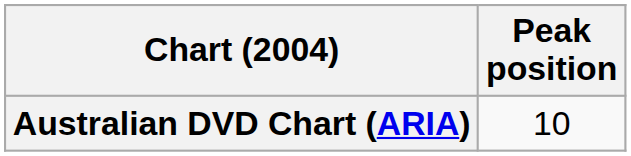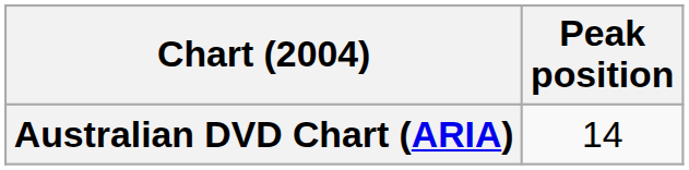Australian DVD Chart (ARIA) | Peak position: 10 -> 14
